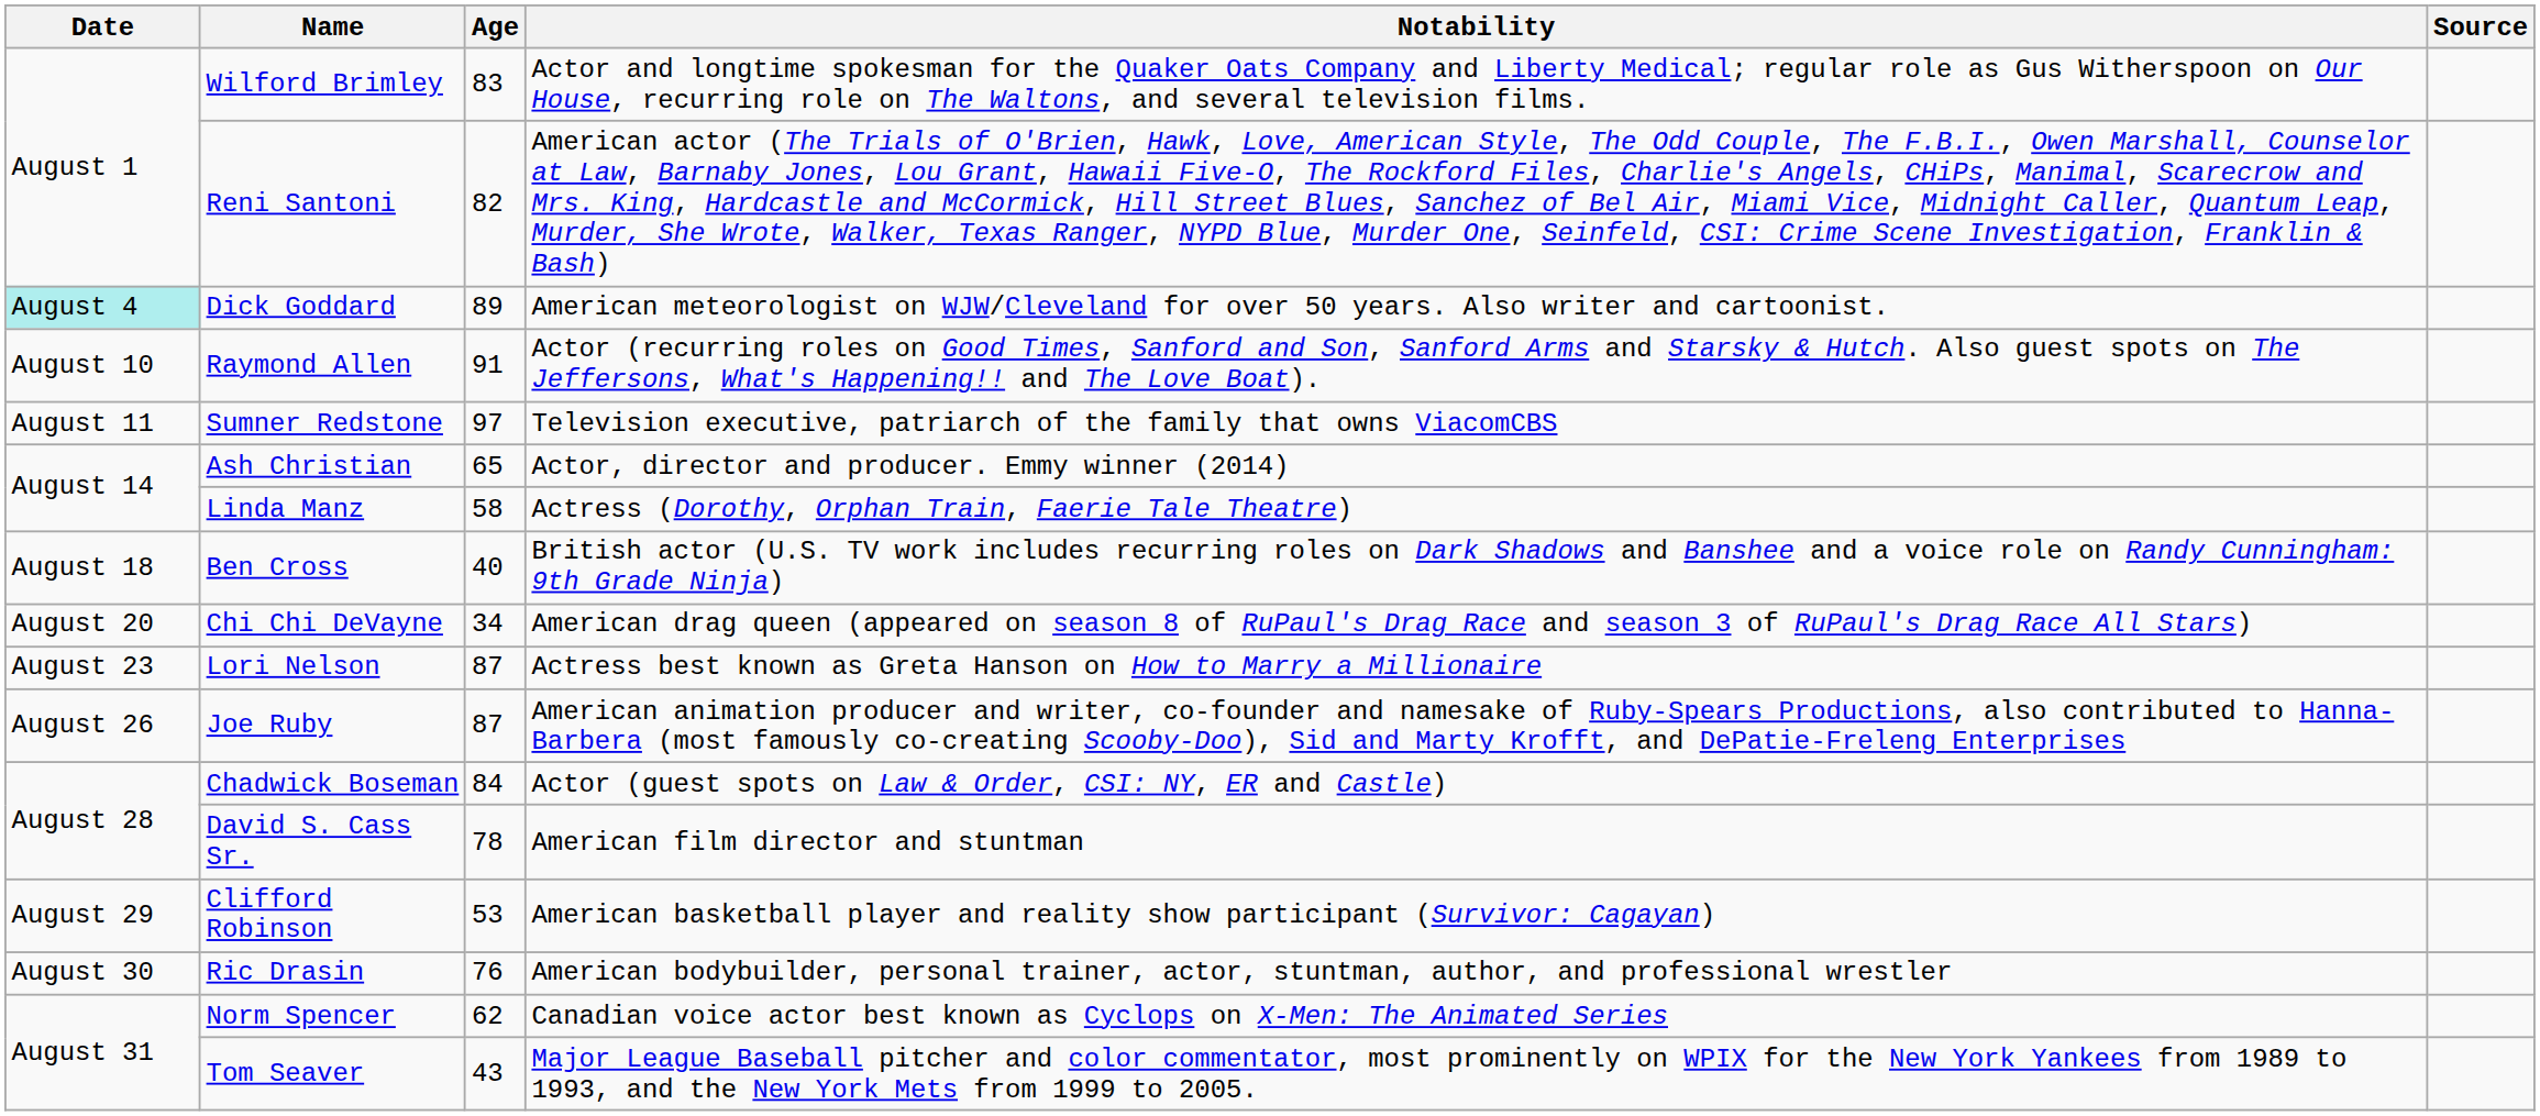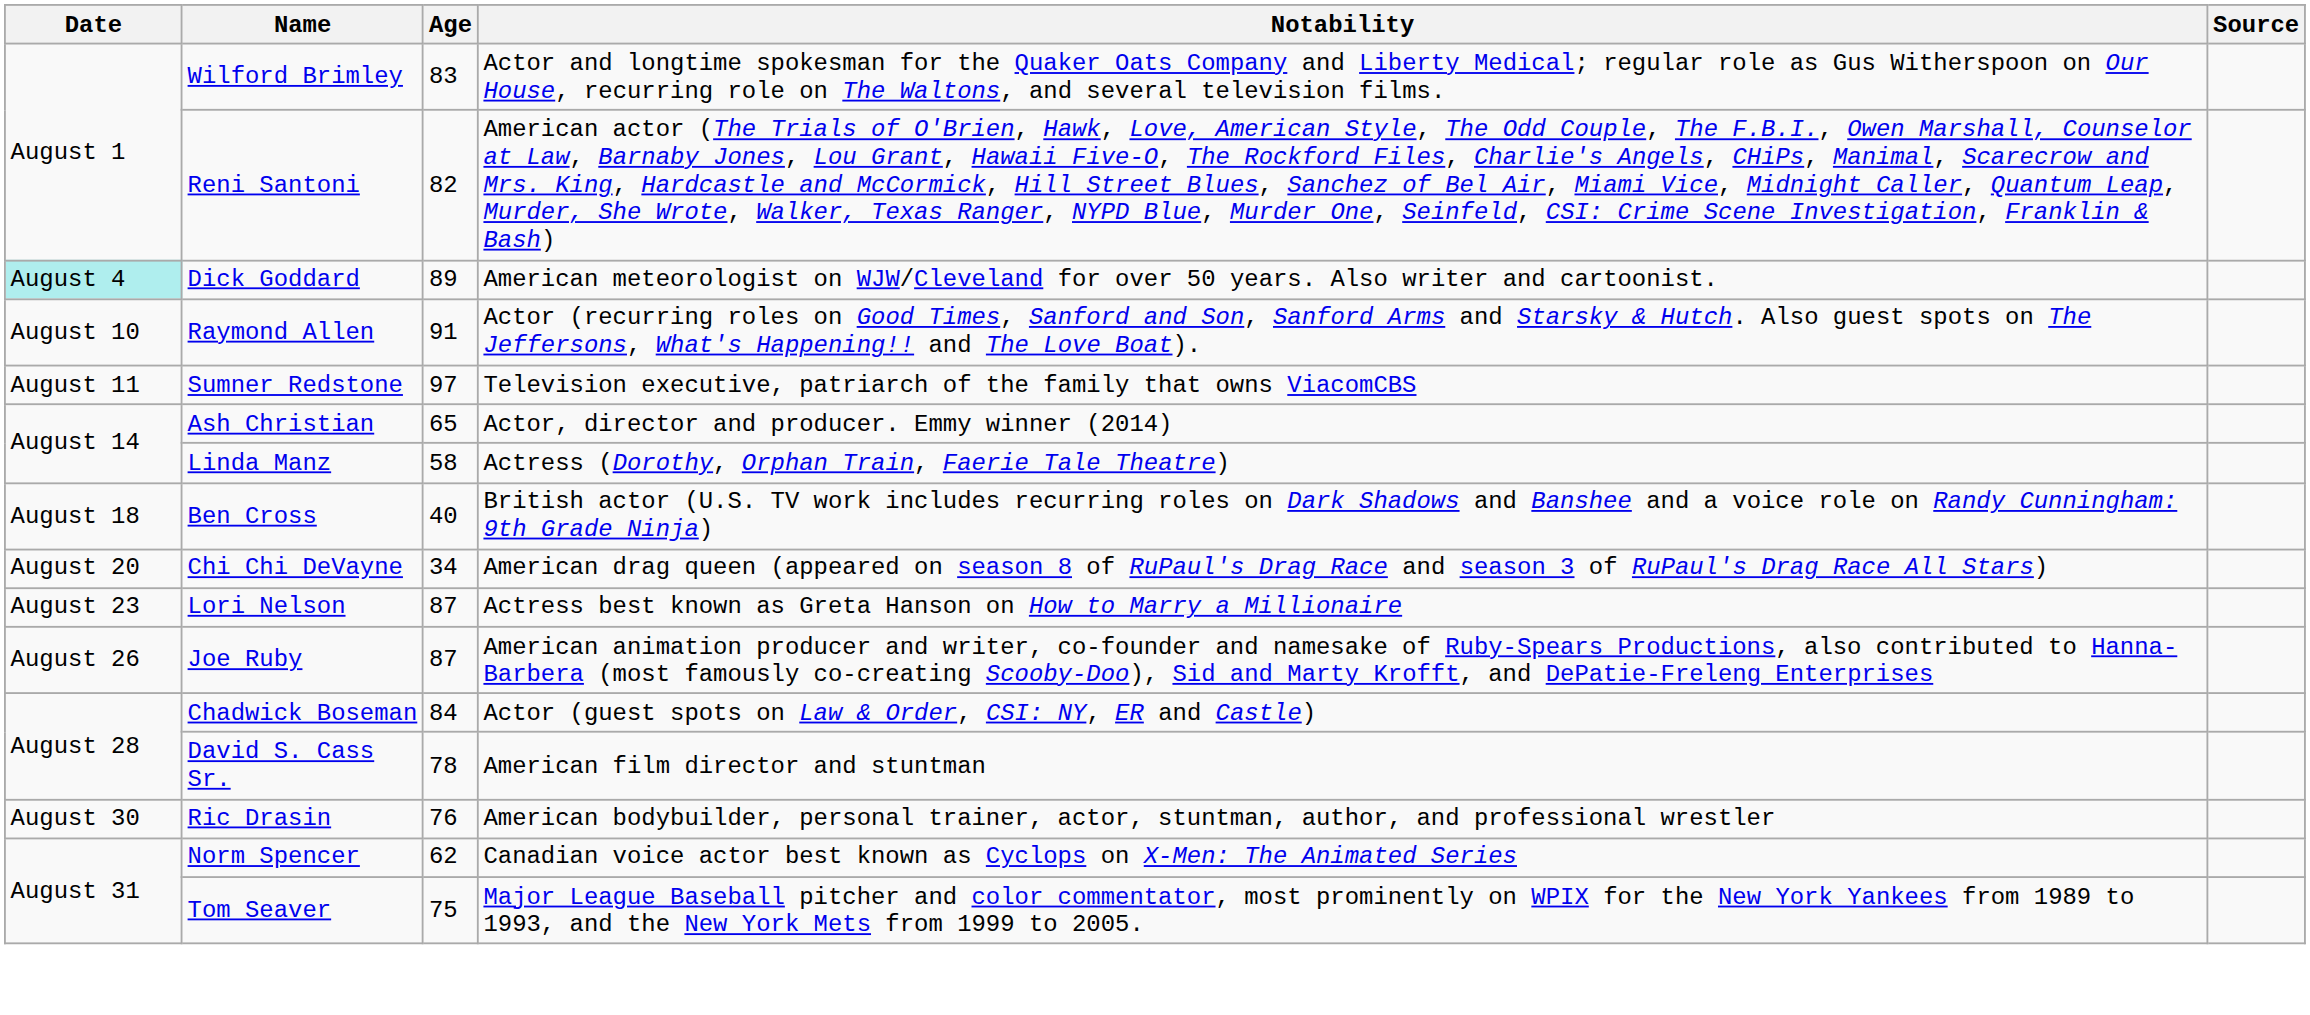- row: August 29 | Clifford Robinson | 53 | American basketball player and reality show participant (Survivor: Cagayan)
Tom Seaver | Age: 43 -> 75
